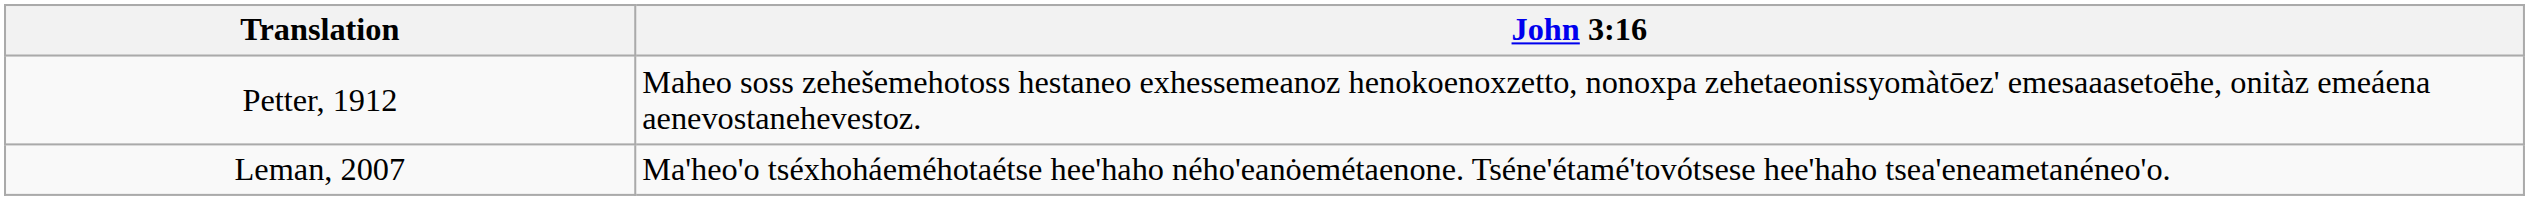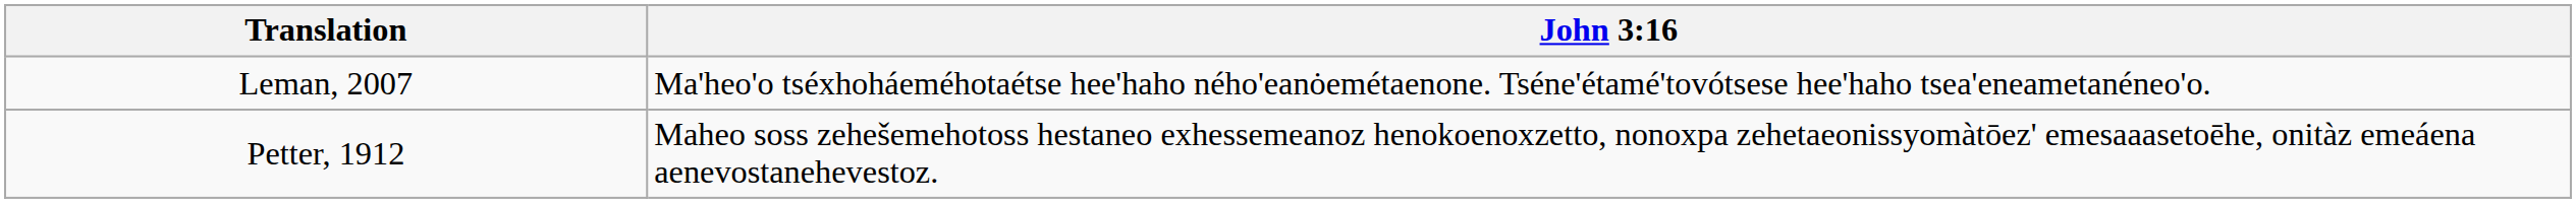rows swapped: Petter, 1912 <-> Leman, 2007
